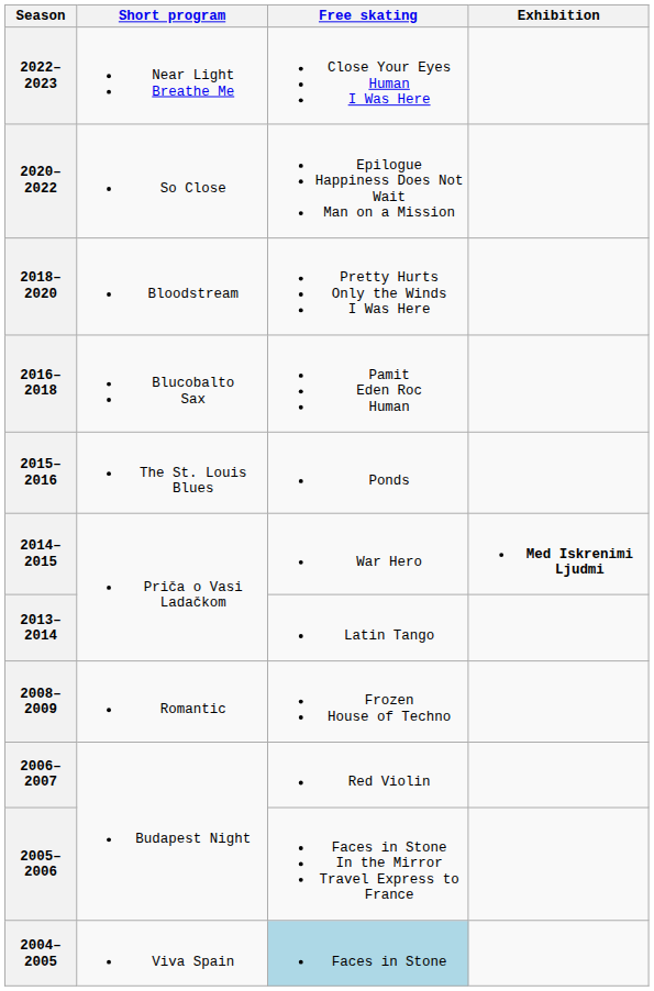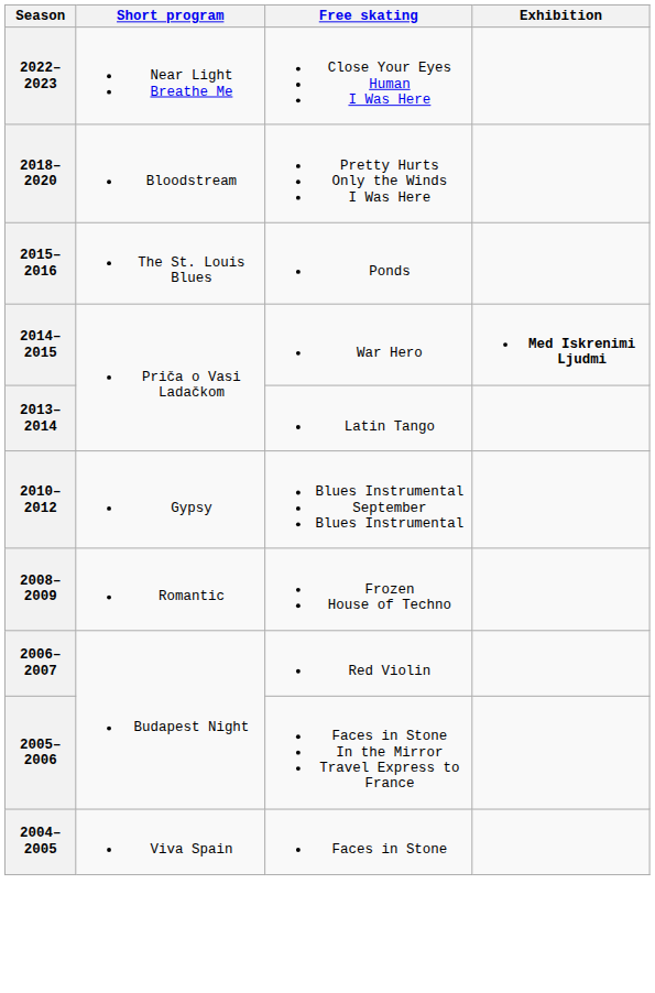- row: 2020–2022 | So Close | Epilogue Happiness Does Not Wait Man on a Mission
- row: 2016–2018 | Blucobalto Sax | Pamit Eden Roc Human
+ row: 2010–2012 | Gypsy | Blues Instrumental September Blues Instrumental
2004–2005 | Free skating: lightblue background -> no background
